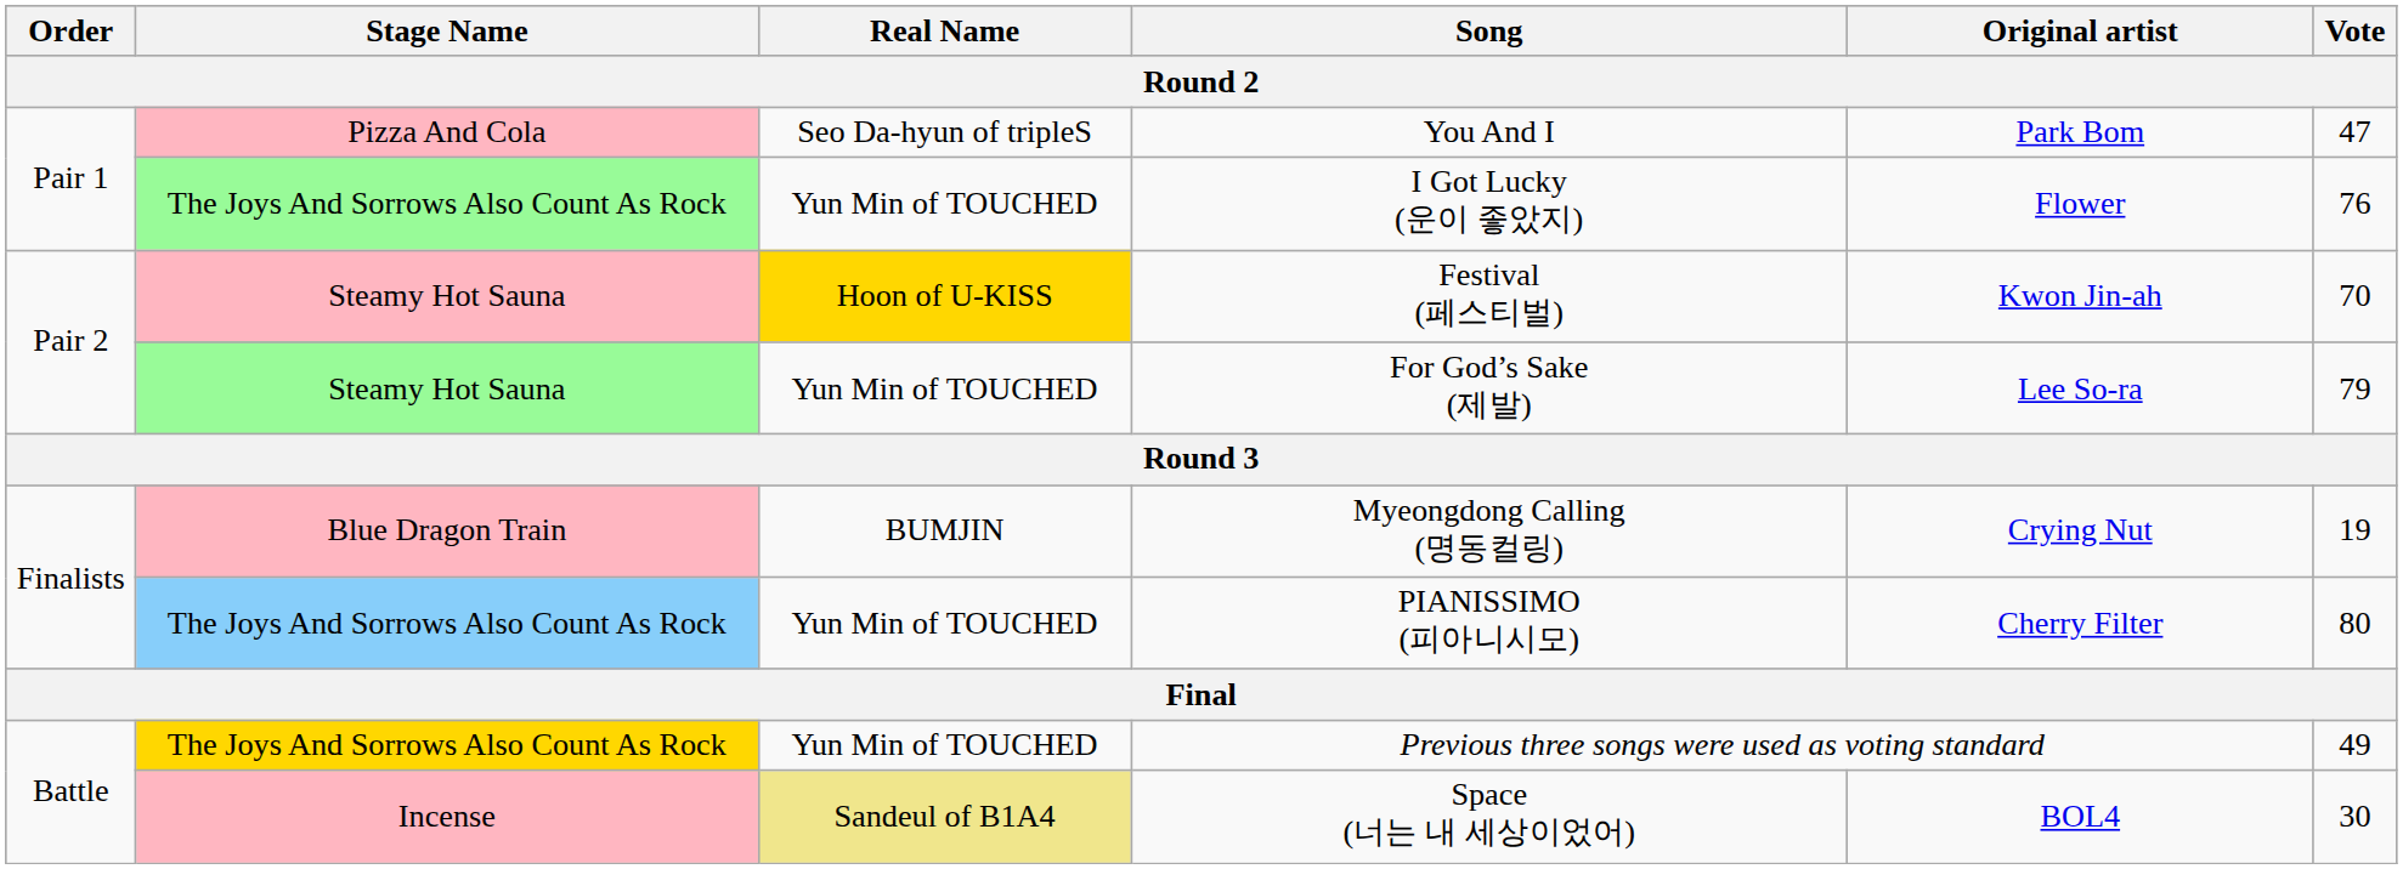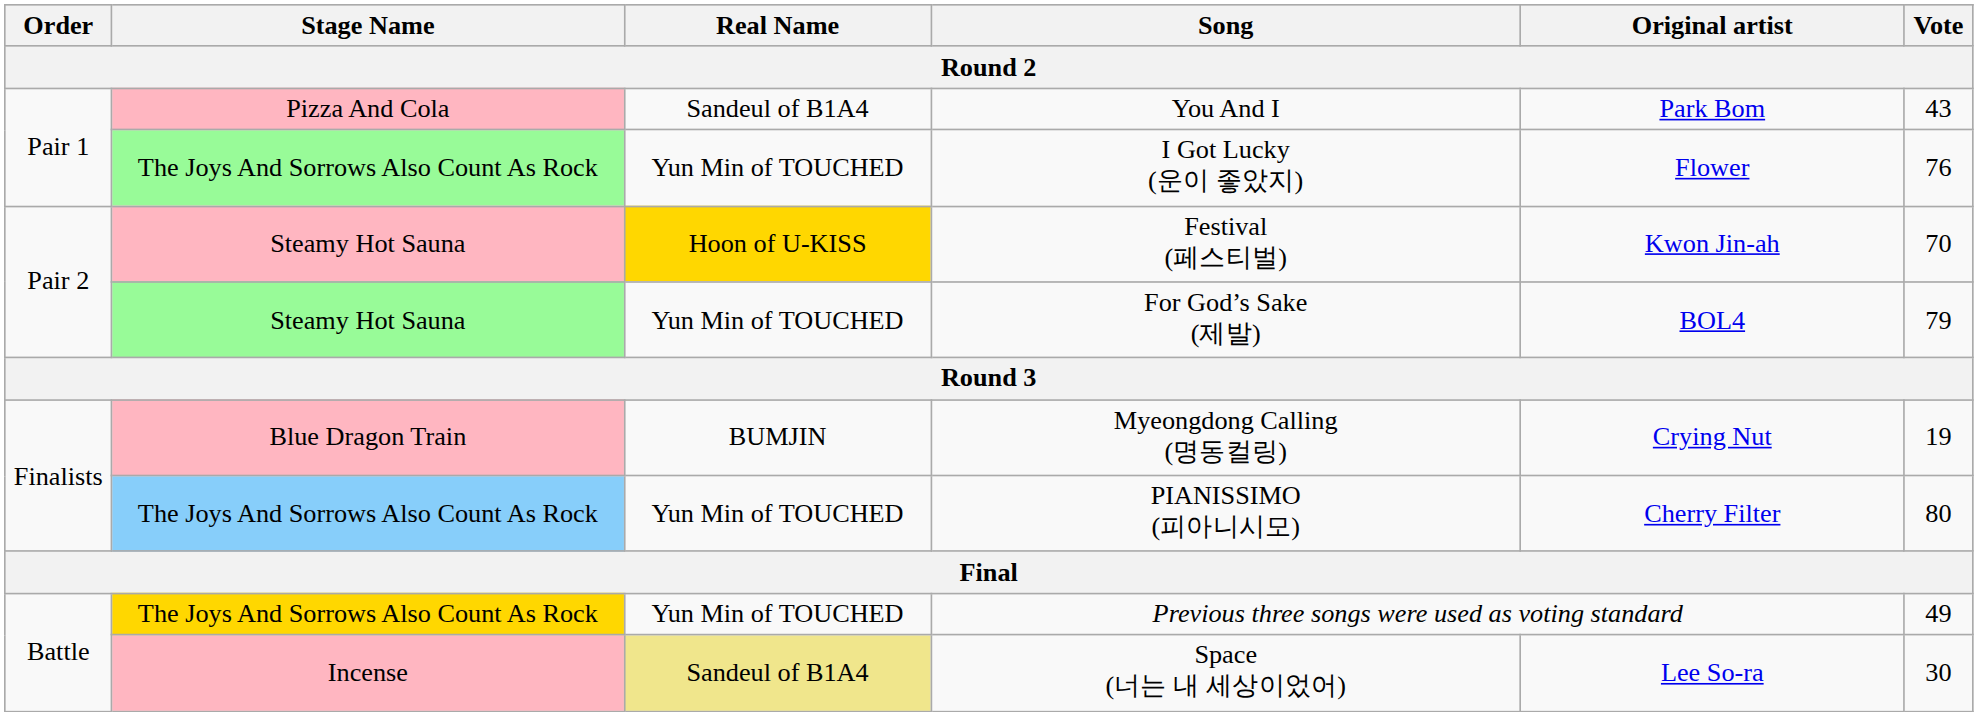You And I | Real Name: Seo Da-hyun of tripleS -> Sandeul of B1A4
You And I | Vote: 47 -> 43
For God’s Sake (제발) | Original artist: Lee So-ra -> BOL4
Space (너는 내 세상이었어) | Original artist: BOL4 -> Lee So-ra
